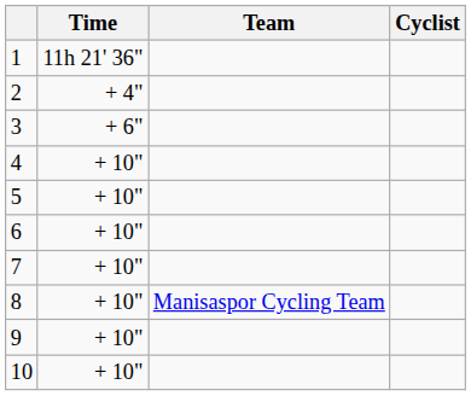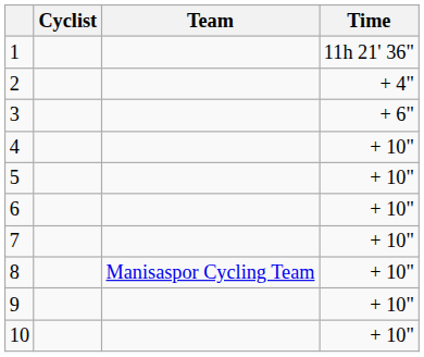columns swapped: Cyclist <-> Time
